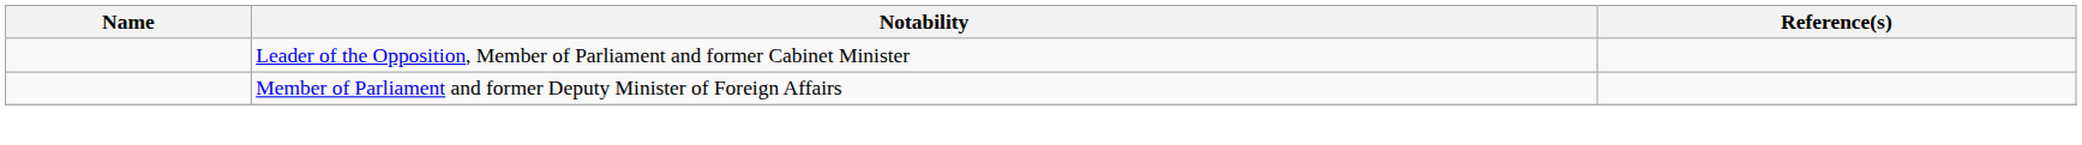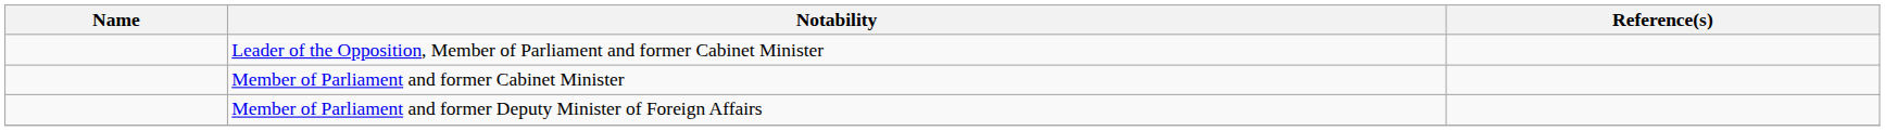+ row: Member of Parliament and former Cabinet Minister
